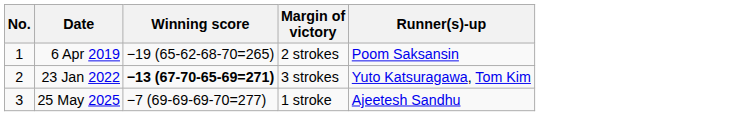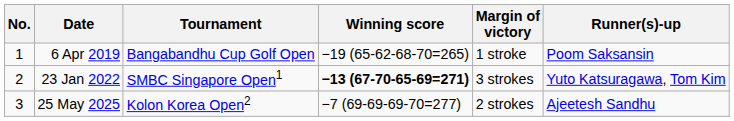+ column: Tournament | Bangabandhu Cup Golf Open | SMBC Singapore Open1 | Kolon Korea Open2
6 Apr 2019 | Margin of victory: 2 strokes -> 1 stroke
25 May 2025 | Margin of victory: 1 stroke -> 2 strokes
